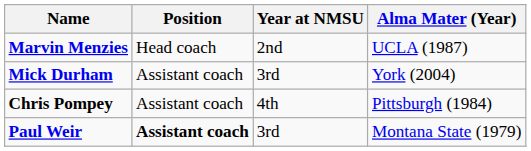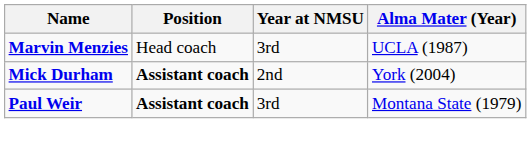Marvin Menzies | Year at NMSU: 2nd -> 3rd
Mick Durham | Position: normal -> bold
Mick Durham | Year at NMSU: 3rd -> 2nd
- row: Chris Pompey | Assistant coach | 4th | Pittsburgh (1984)
